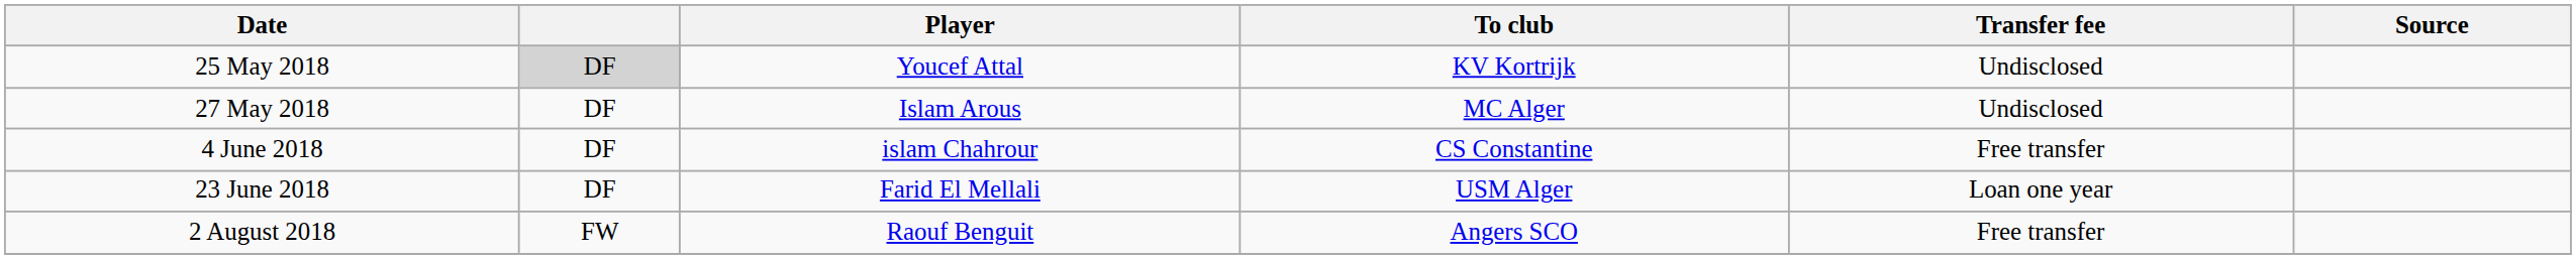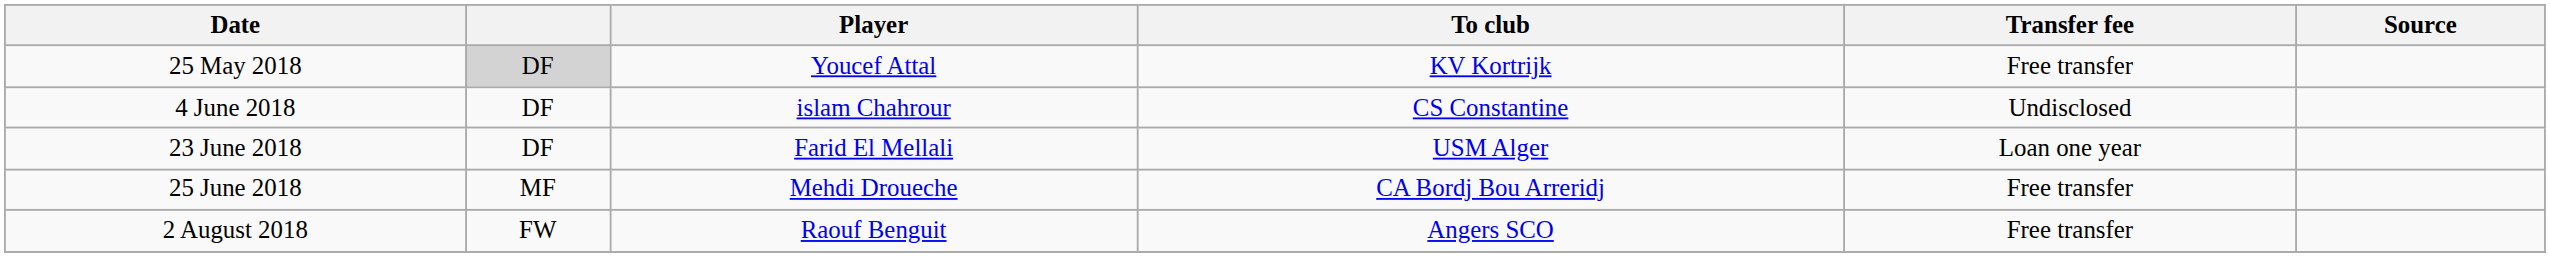25 May 2018 | Transfer fee: Undisclosed -> Free transfer
- row: 27 May 2018 | DF | Islam Arous | MC Alger | Undisclosed
4 June 2018 | Transfer fee: Free transfer -> Undisclosed
+ row: 25 June 2018 | MF | Mehdi Droueche | CA Bordj Bou Arreridj | Free transfer
